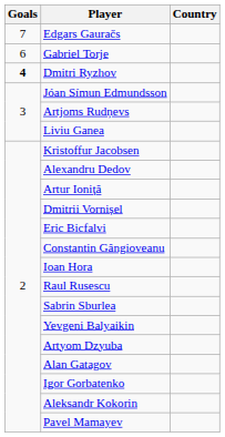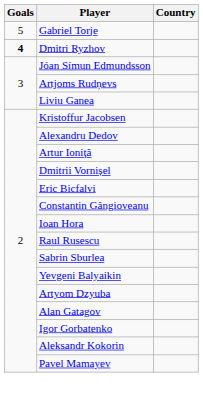- row: 7 | Edgars Gauračs
Gabriel Torje | Goals: 6 -> 5
